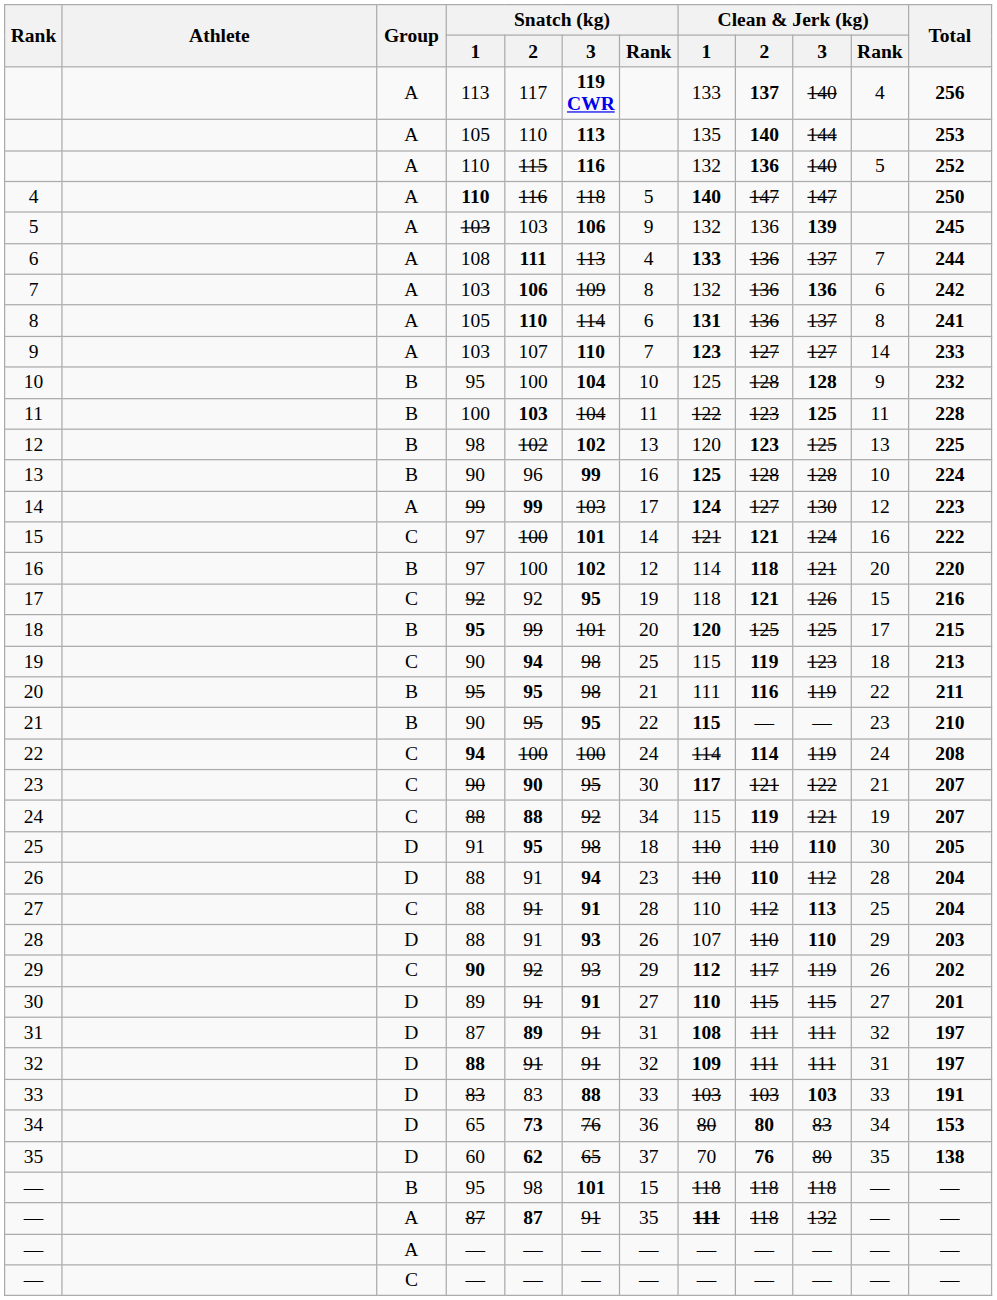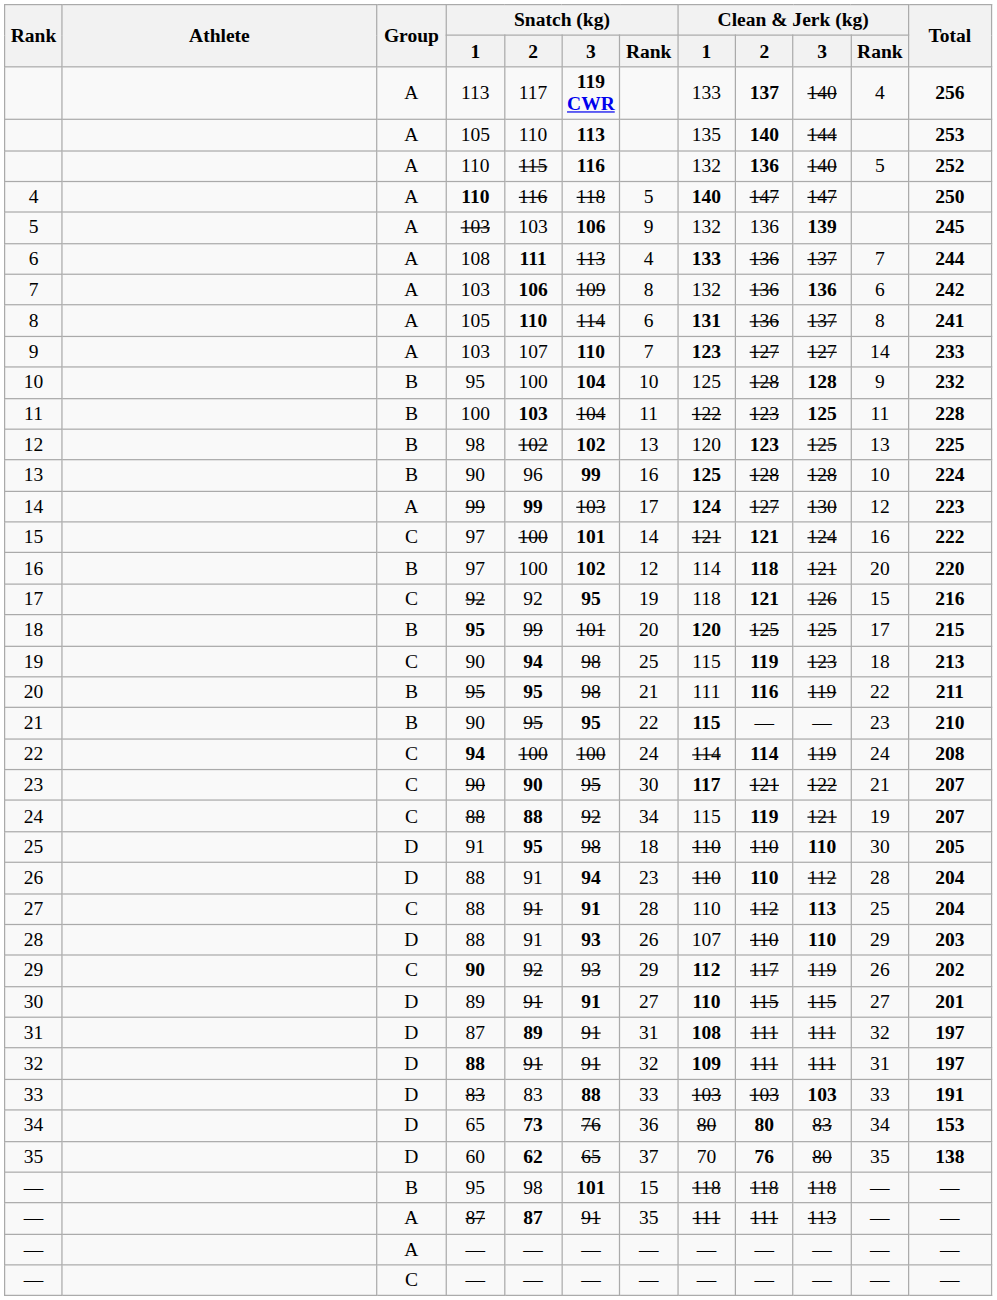— / 87 | Clean & Jerk (kg) / 1: bold -> normal
— / 87 | Clean & Jerk (kg) / 2: 118 -> 111
— / 87 | Clean & Jerk (kg) / 3: 132 -> 113
